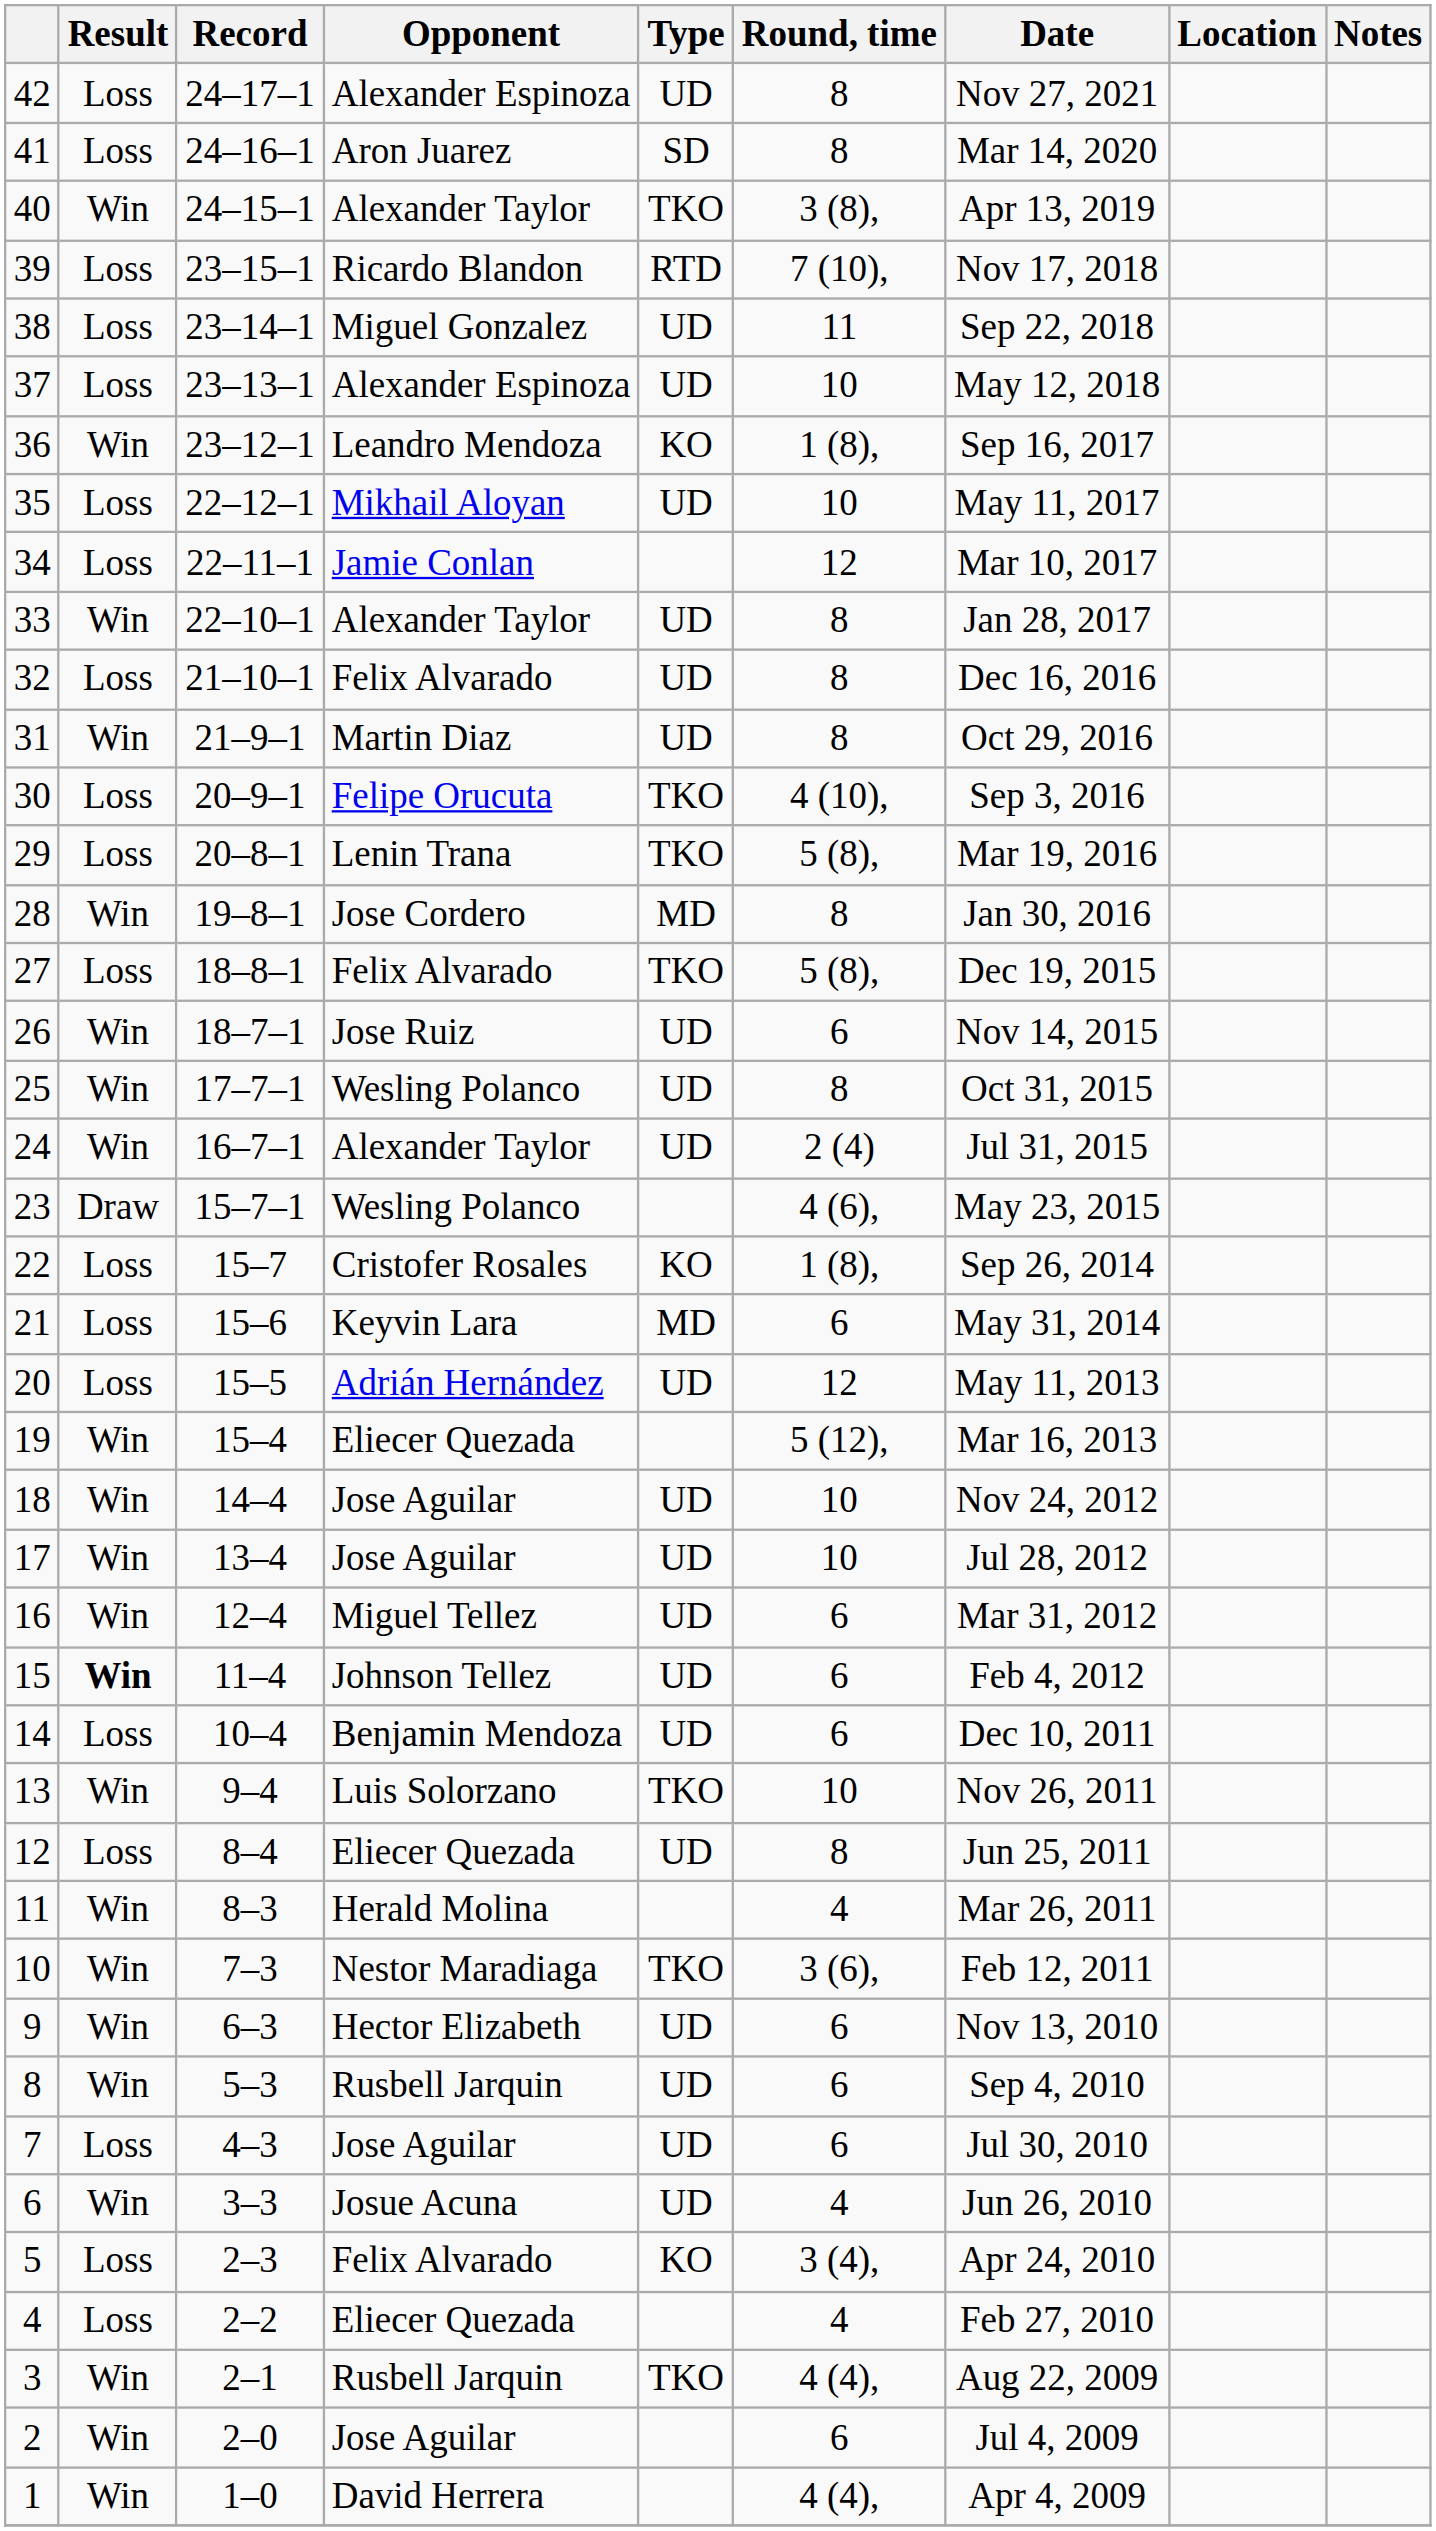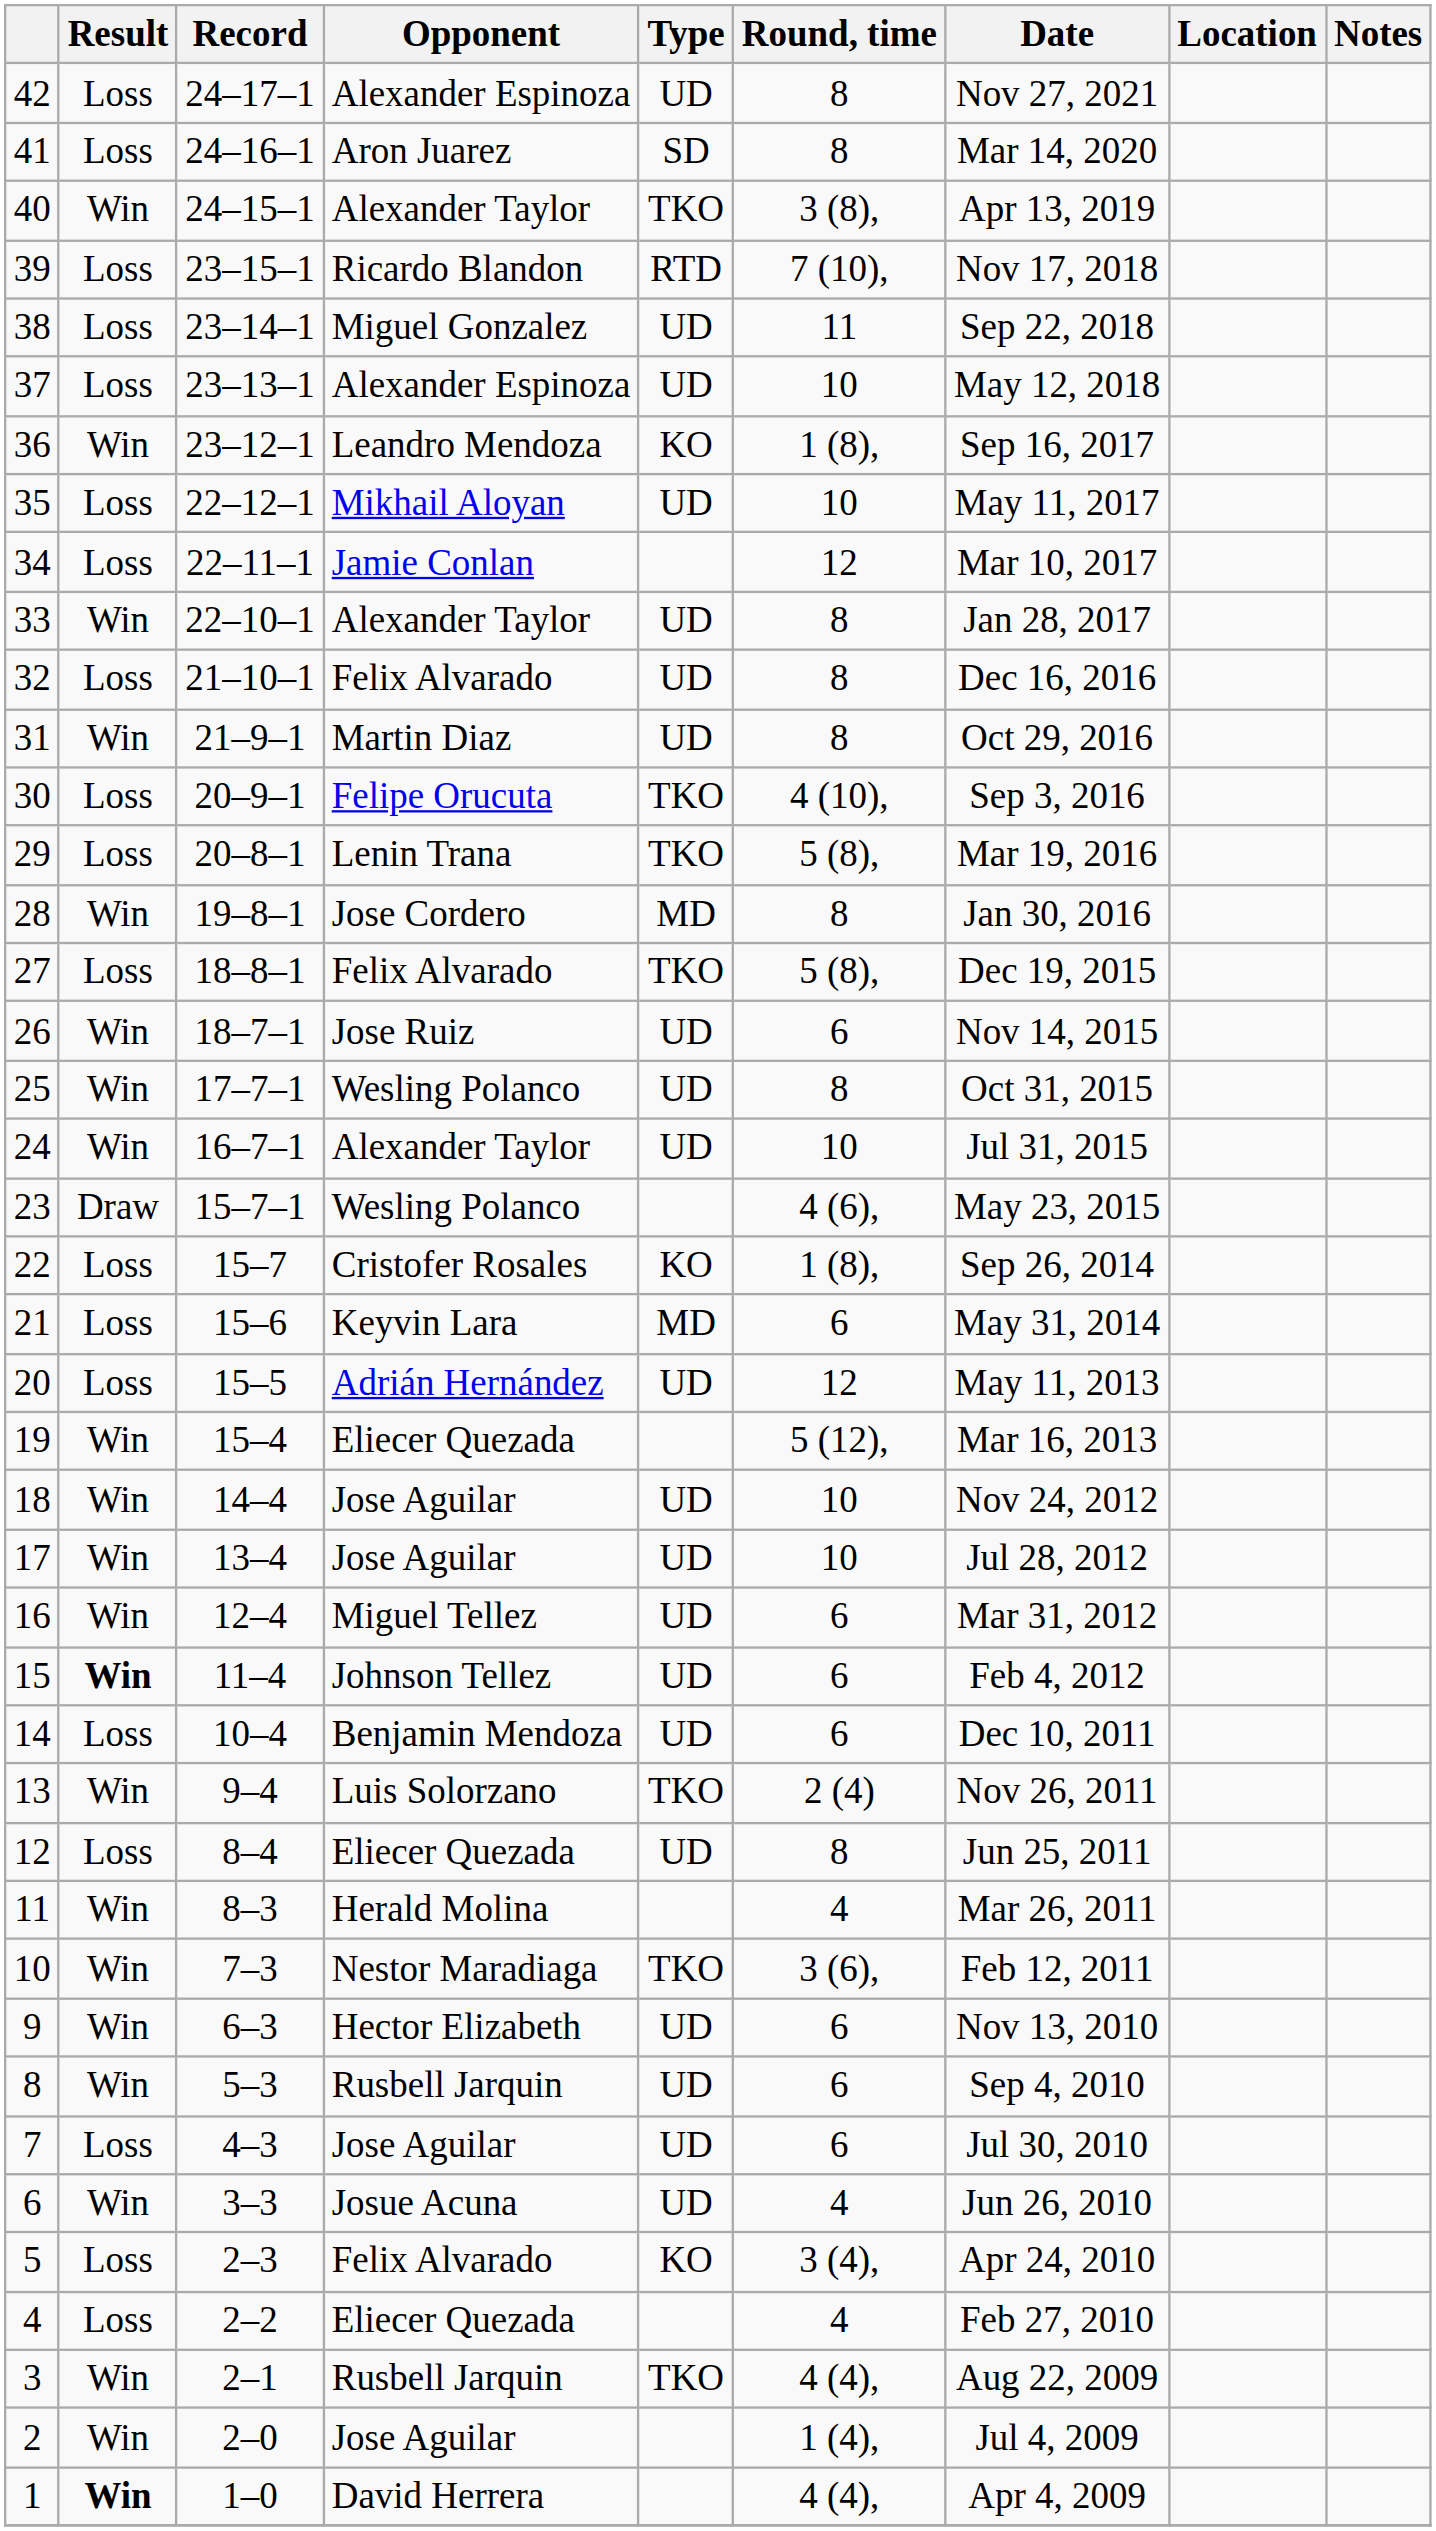24 | Round, time: 2 (4) -> 10
13 | Round, time: 10 -> 2 (4)
2 | Round, time: 6 -> 1 (4),
1 | Result: normal -> bold
